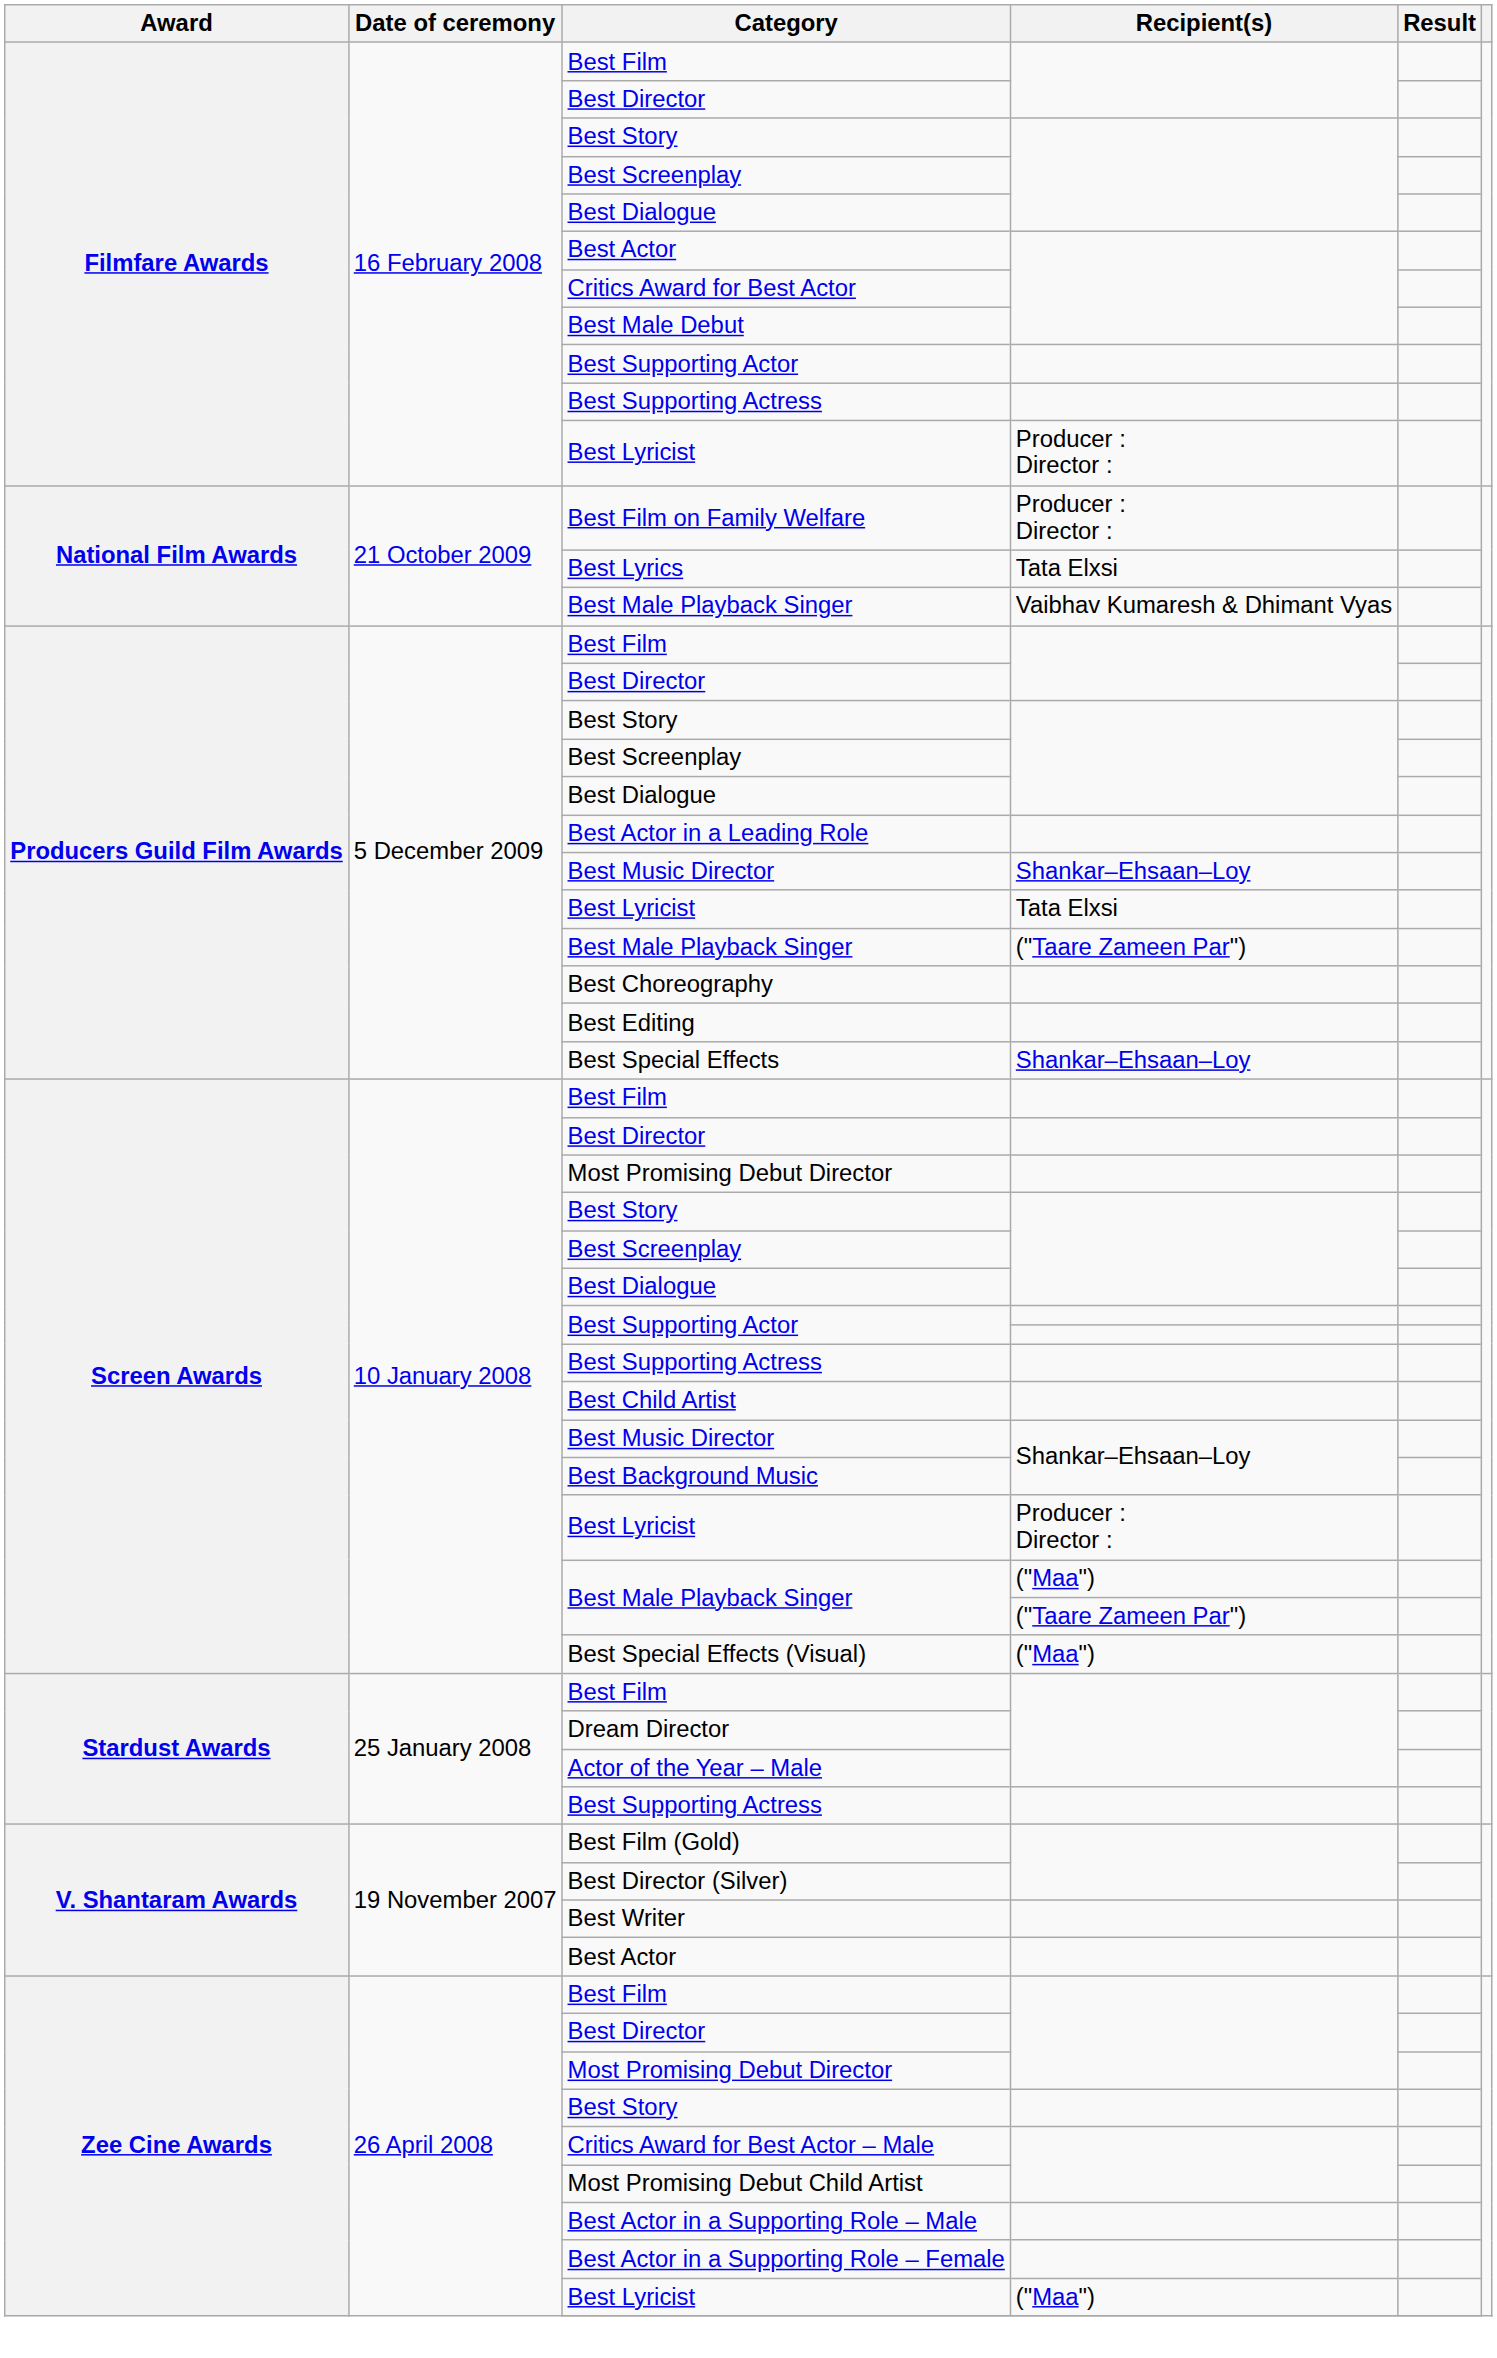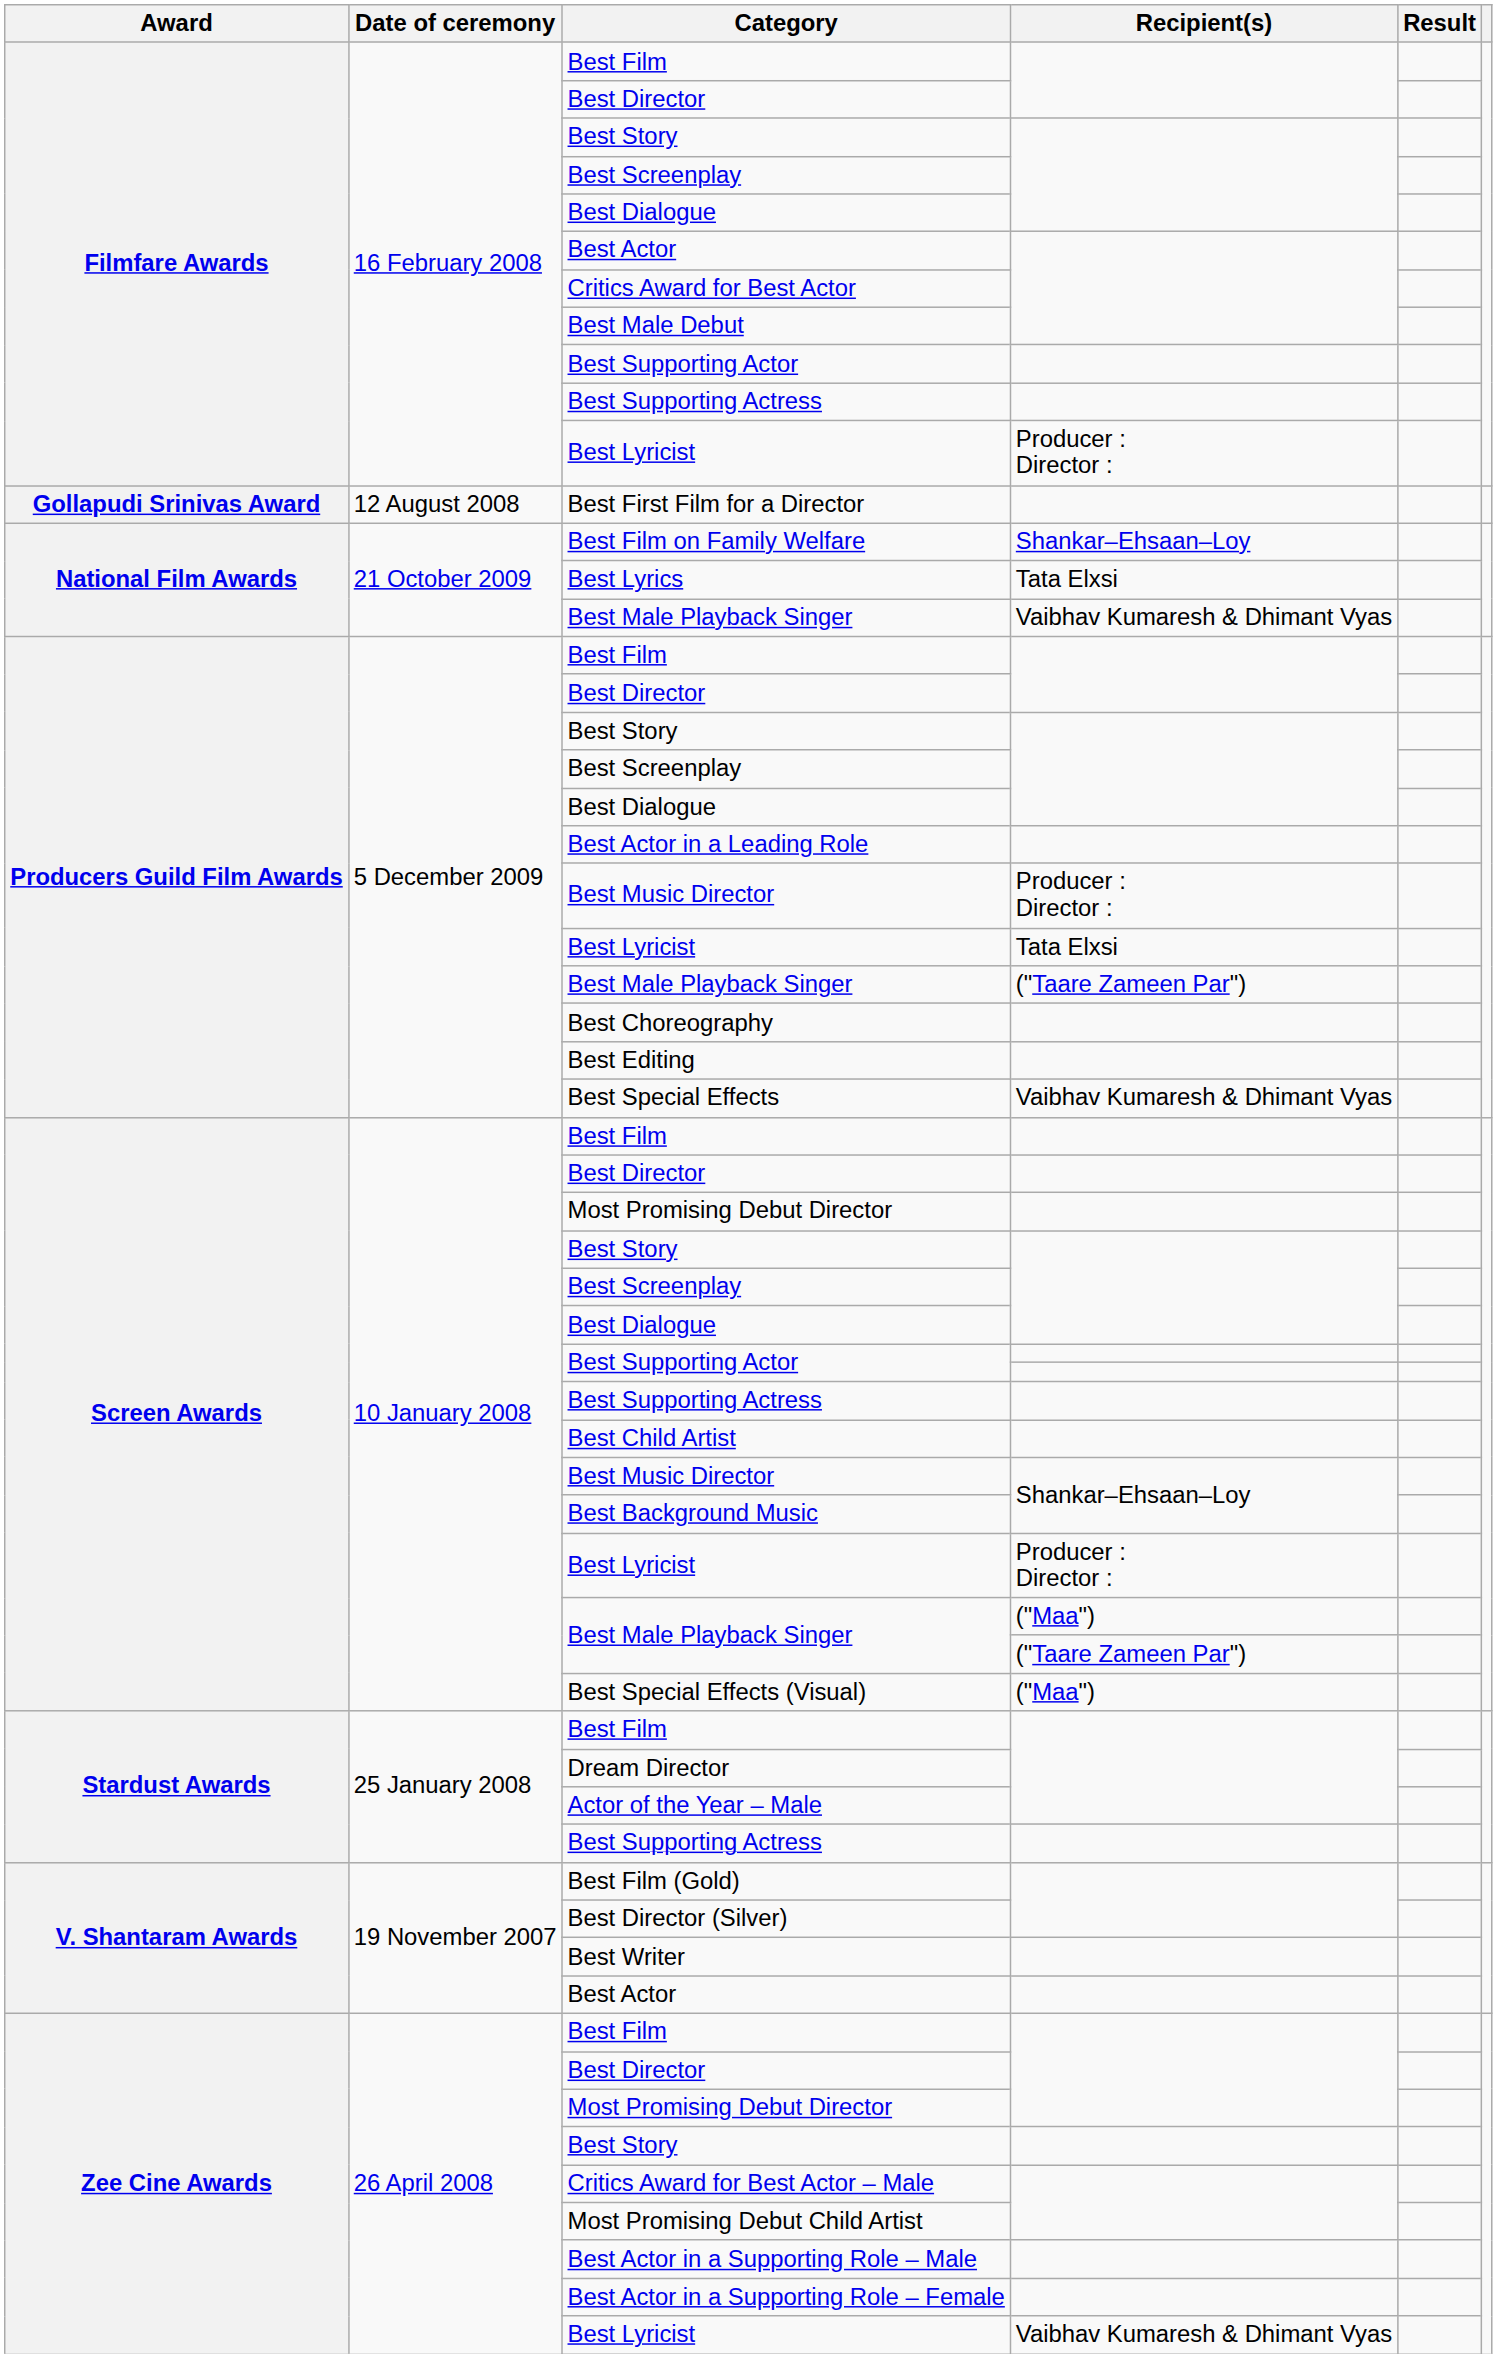+ row: Gollapudi Srinivas Award | 12 August 2008 | Best First Film for a Director
Best Film on Family Welfare | Recipient(s): Producer : Director : -> Shankar–Ehsaan–Loy
Producers Guild Film Awards / Best Music Director | Recipient(s): Shankar–Ehsaan–Loy -> Producer : Director :
Best Special Effects | Recipient(s): Shankar–Ehsaan–Loy -> Vaibhav Kumaresh & Dhimant Vyas
Zee Cine Awards / Best Lyricist | Recipient(s): ("Maa") -> Vaibhav Kumaresh & Dhimant Vyas
